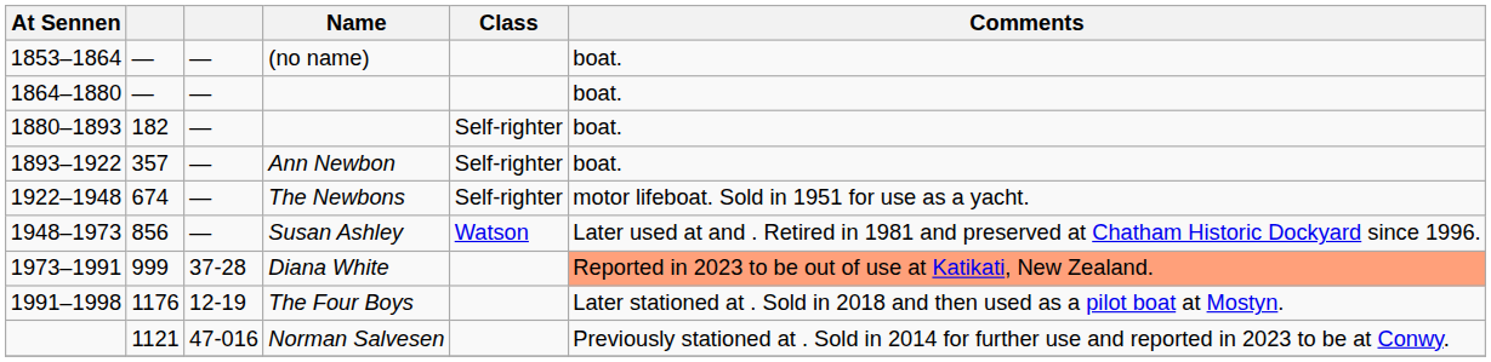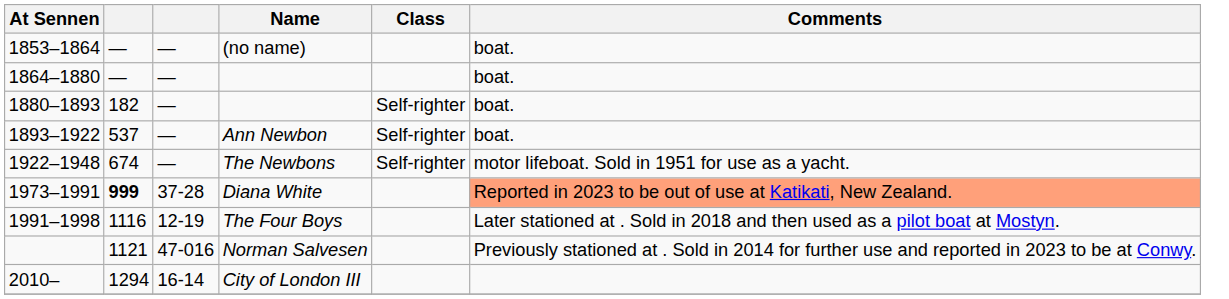Ann Newbon | column 2: 357 -> 537
- row: 1948–1973 | 856 | — | Susan Ashley | Watson | Later used at and . Retired in 1981 and preserved at Chatham Historic Dockyard since 1996.
Diana White | column 2: normal -> bold
The Four Boys | column 2: 1176 -> 1116
+ row: 2010– | 1294 | 16-14 | City of London III
